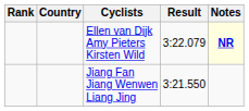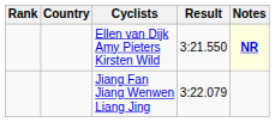Ellen van Dijk Amy Pieters Kirsten Wild | Result: 3:22.079 -> 3:21.550
Jiang Fan Jiang Wenwen Liang Jing | Result: 3:21.550 -> 3:22.079
